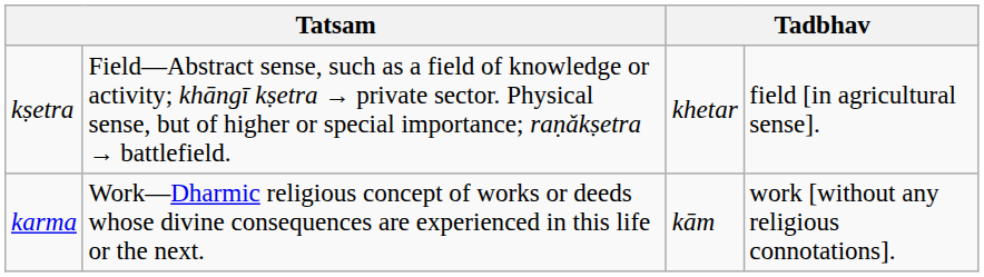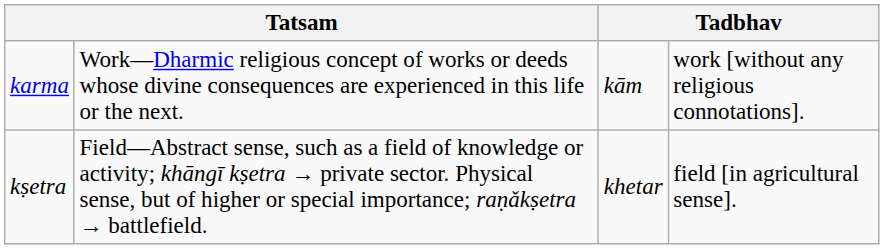rows swapped: karma <-> kṣetra
